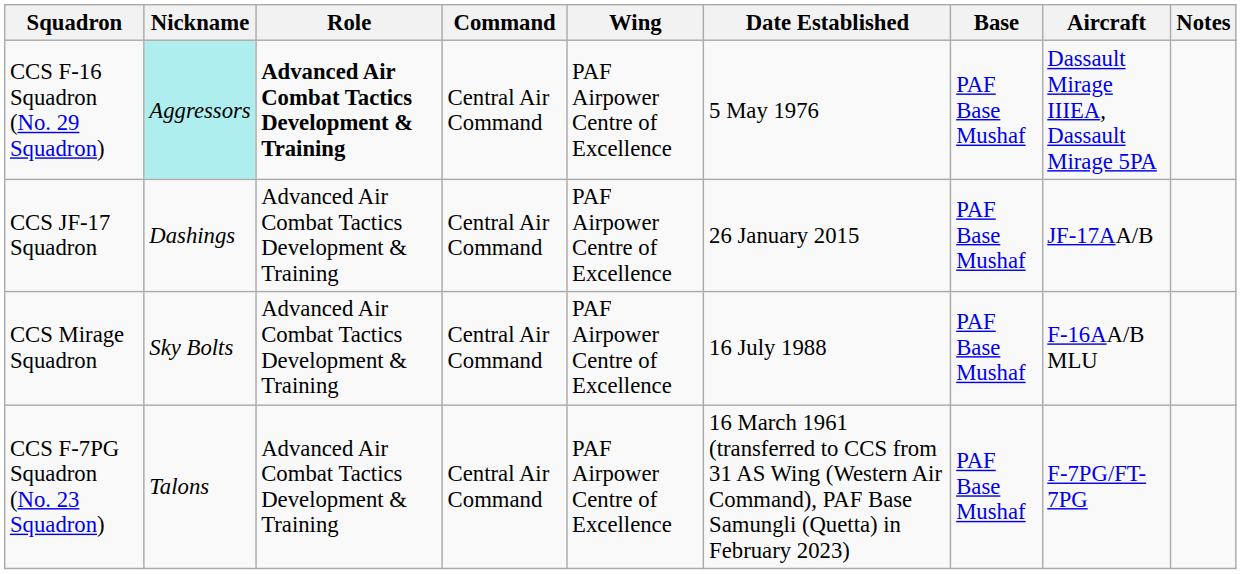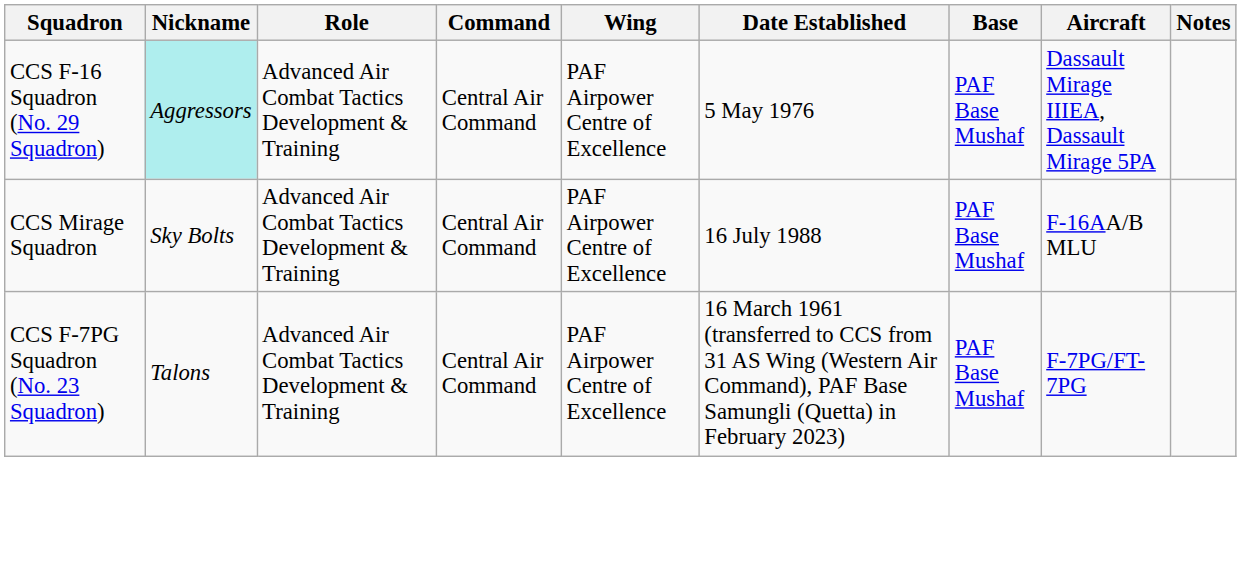CCS F-16 Squadron (No. 29 Squadron) | Role: bold -> normal
- row: CCS JF-17 Squadron | Dashings | Advanced Air Combat Tactics Development & Training | Central Air Command | PAF Airpower Centre of Excellence | 26 January 2015 | PAF Base Mushaf | JF-17AA/B
